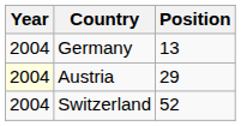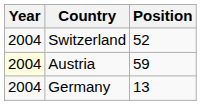rows swapped: Germany <-> Switzerland
Austria | Position: 29 -> 59
